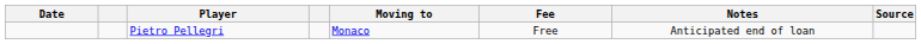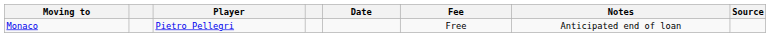columns swapped: Date <-> Moving to
